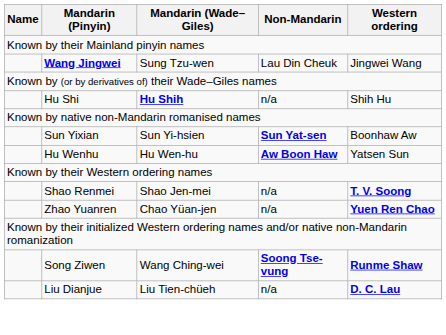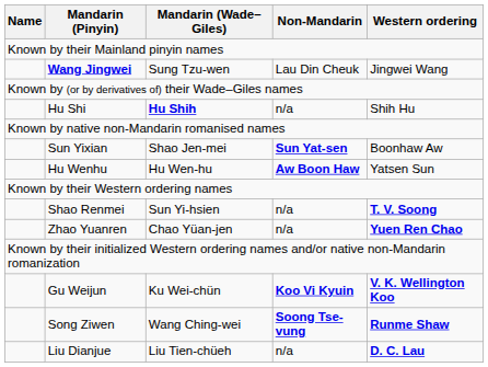Sun Yixian | Mandarin (Wade–Giles): Sun Yi-hsien -> Shao Jen-mei
Shao Renmei | Mandarin (Wade–Giles): Shao Jen-mei -> Sun Yi-hsien
+ row: Gu Weijun | Ku Wei-chün | Koo Vi Kyuin | V. K. Wellington Koo
